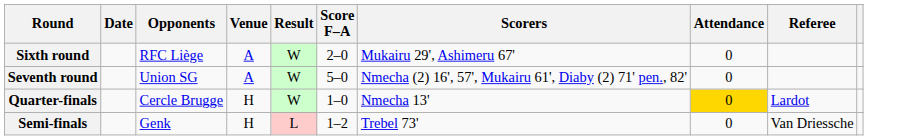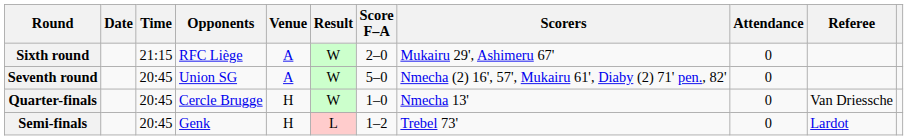+ column: Time | 21:15 | 20:45 | 20:45 | 20:45
Quarter-finals | Attendance: gold background -> no background
Quarter-finals | Referee: Lardot -> Van Driessche
Semi-finals | Referee: Van Driessche -> Lardot
